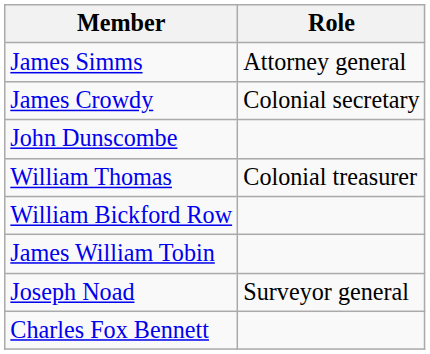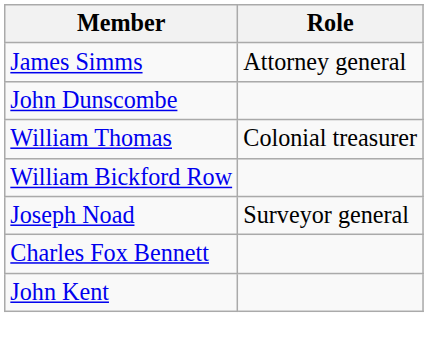- row: James Crowdy | Colonial secretary
- row: James William Tobin
+ row: John Kent
